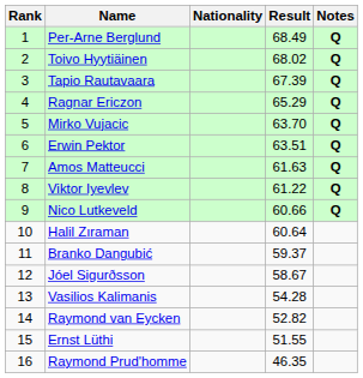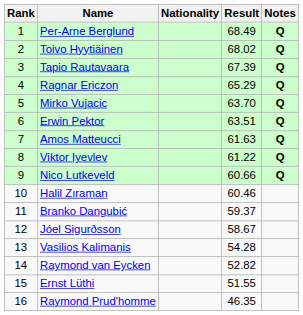Halil Zıraman | Result: 60.64 -> 60.46
